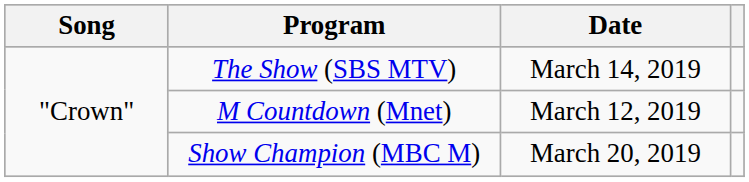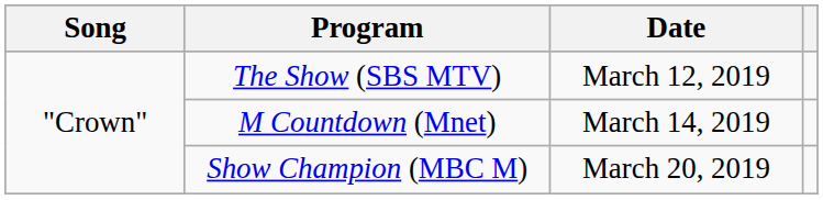The Show (SBS MTV) | Date: March 14, 2019 -> March 12, 2019
M Countdown (Mnet) | Date: March 12, 2019 -> March 14, 2019
